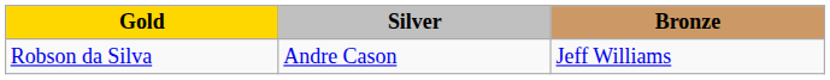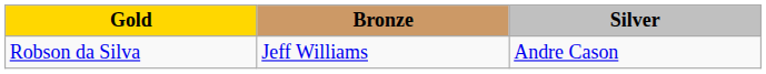columns swapped: Silver <-> Bronze
